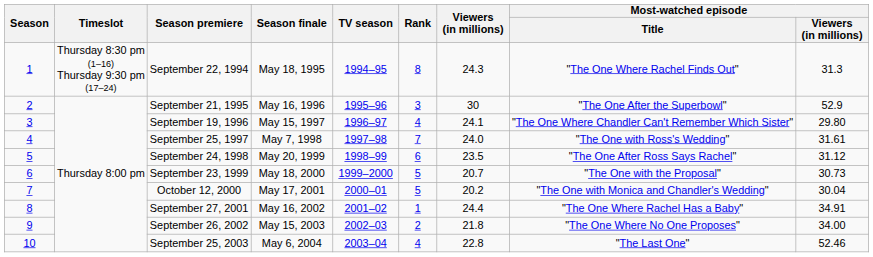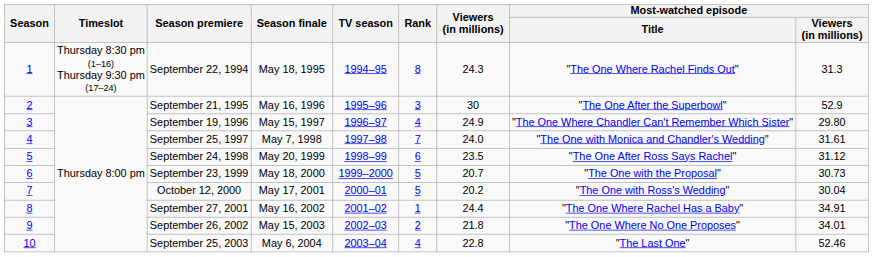September 19, 1996 | Viewers (in millions): 24.1 -> 24.9
September 25, 1997 | Most-watched episode / Title: "The One with Ross's Wedding" -> "The One with Monica and Chandler's Wedding"
October 12, 2000 | Most-watched episode / Title: "The One with Monica and Chandler's Wedding" -> "The One with Ross's Wedding"
September 26, 2002 | Most-watched episode / Viewers (in millions): 34.00 -> 34.01
